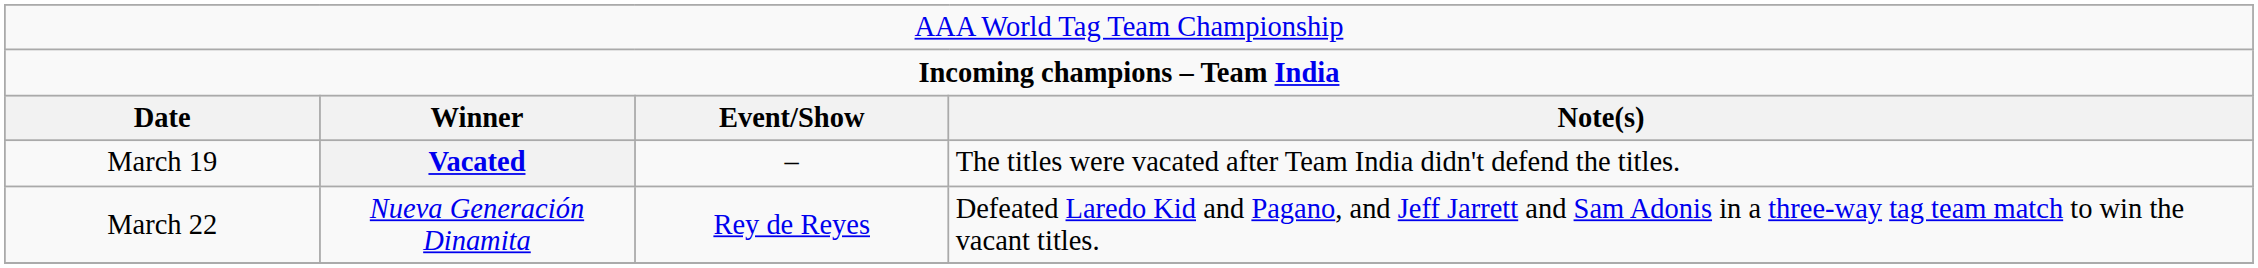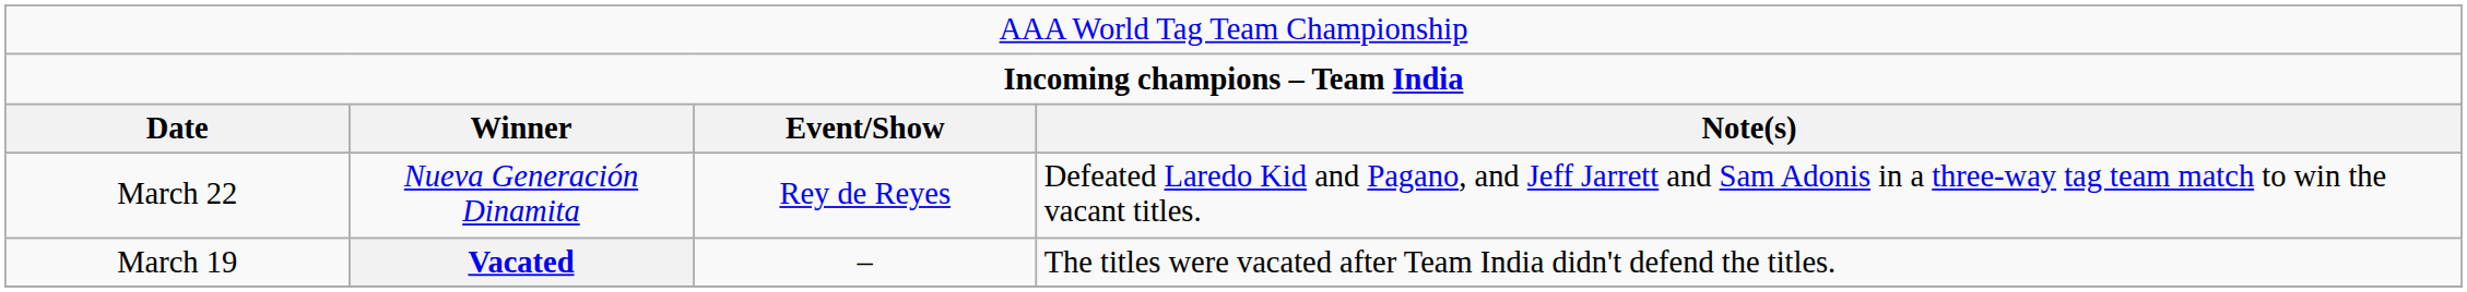rows swapped: March 19 <-> March 22
